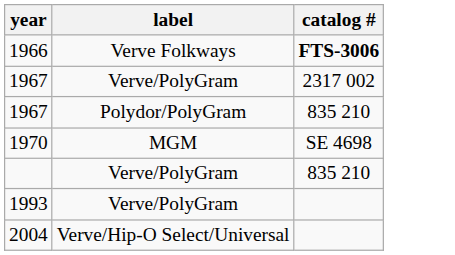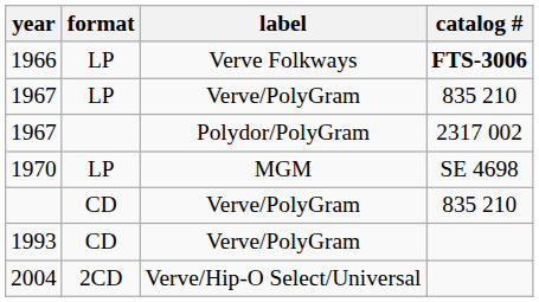+ column: format | LP | LP | LP | CD | CD | 2CD
1967 / Verve/PolyGram | catalog #: 2317 002 -> 835 210
1967 / Polydor/PolyGram | catalog #: 835 210 -> 2317 002
